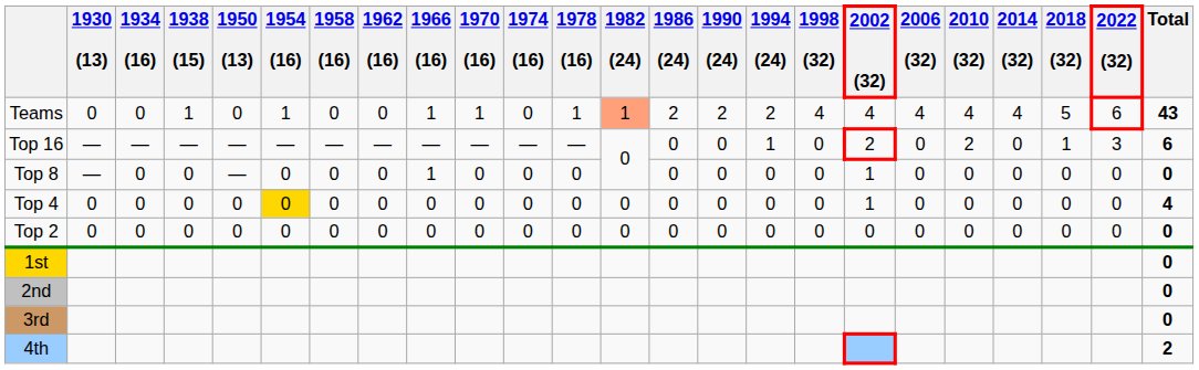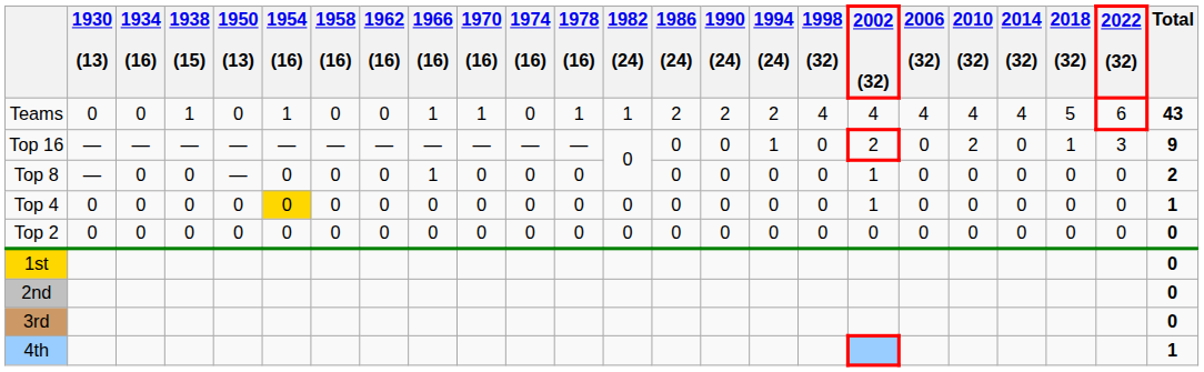Teams | 1982 (24): lightsalmon background -> no background
Top 16 | Total: 6 -> 9
Top 8 | Total: 0 -> 2
Top 4 | Total: 4 -> 1
4th | Total: 2 -> 1
